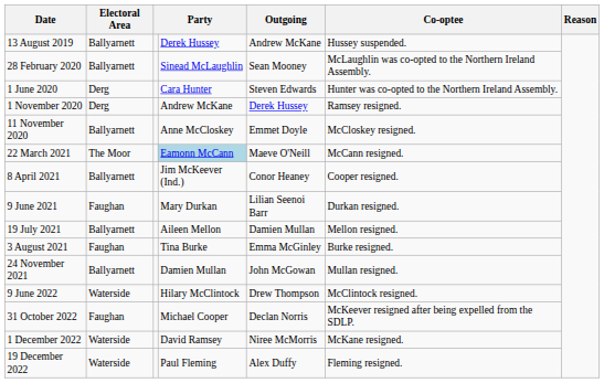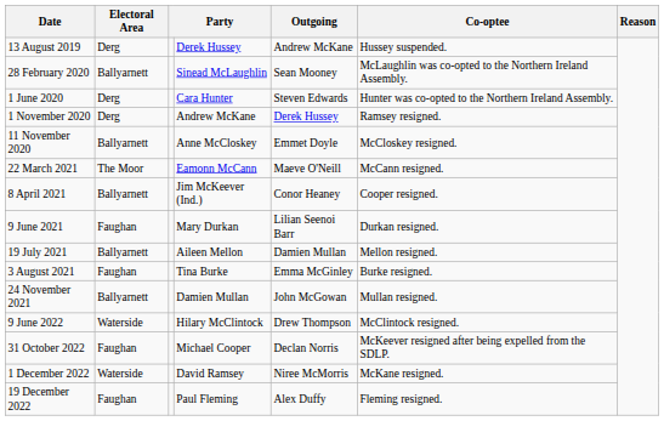13 August 2019 | Electoral Area: Ballyarnett -> Derg
22 March 2021 | column 4: lightblue background -> no background
19 December 2022 | Electoral Area: Waterside -> Faughan
